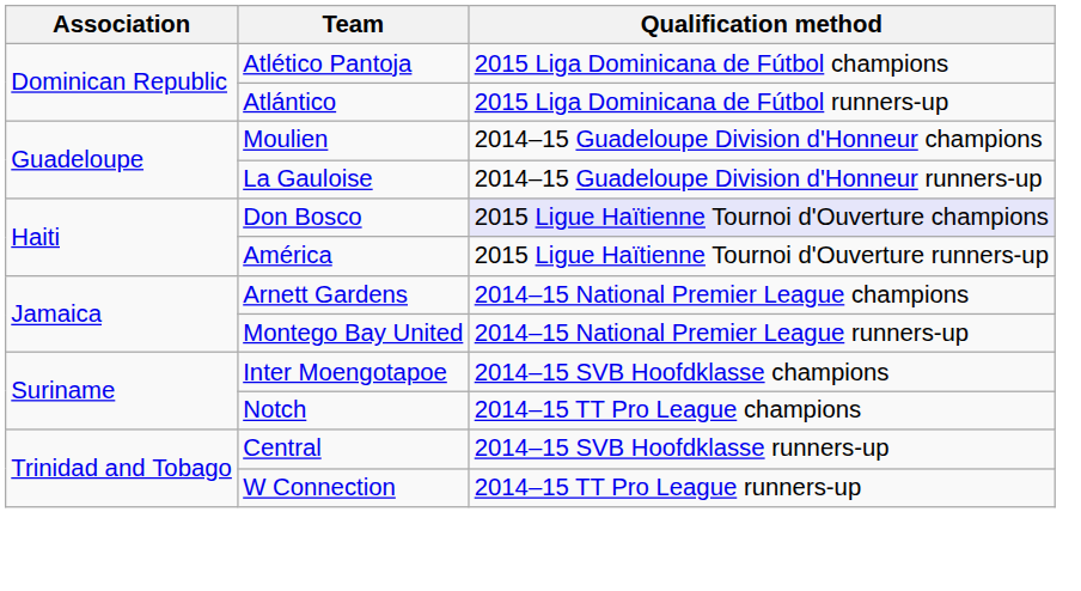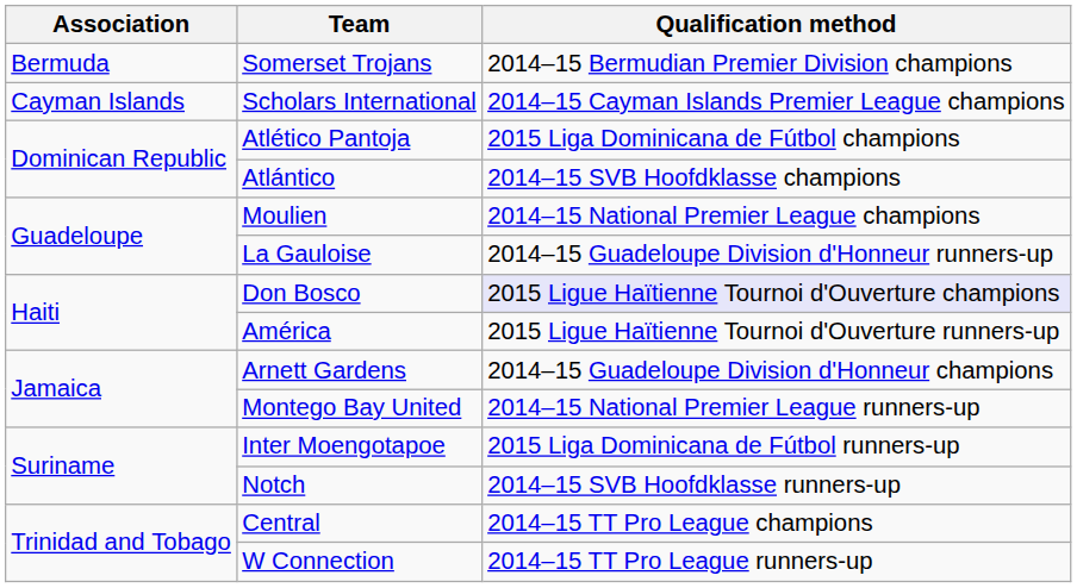+ row: Bermuda | Somerset Trojans | 2014–15 Bermudian Premier Division champions
+ row: Cayman Islands | Scholars International | 2014–15 Cayman Islands Premier League champions
Atlántico | Qualification method: 2015 Liga Dominicana de Fútbol runners-up -> 2014–15 SVB Hoofdklasse champions
Moulien | Qualification method: 2014–15 Guadeloupe Division d'Honneur champions -> 2014–15 National Premier League champions
Arnett Gardens | Qualification method: 2014–15 National Premier League champions -> 2014–15 Guadeloupe Division d'Honneur champions
Inter Moengotapoe | Qualification method: 2014–15 SVB Hoofdklasse champions -> 2015 Liga Dominicana de Fútbol runners-up
Notch | Qualification method: 2014–15 TT Pro League champions -> 2014–15 SVB Hoofdklasse runners-up
Central | Qualification method: 2014–15 SVB Hoofdklasse runners-up -> 2014–15 TT Pro League champions
